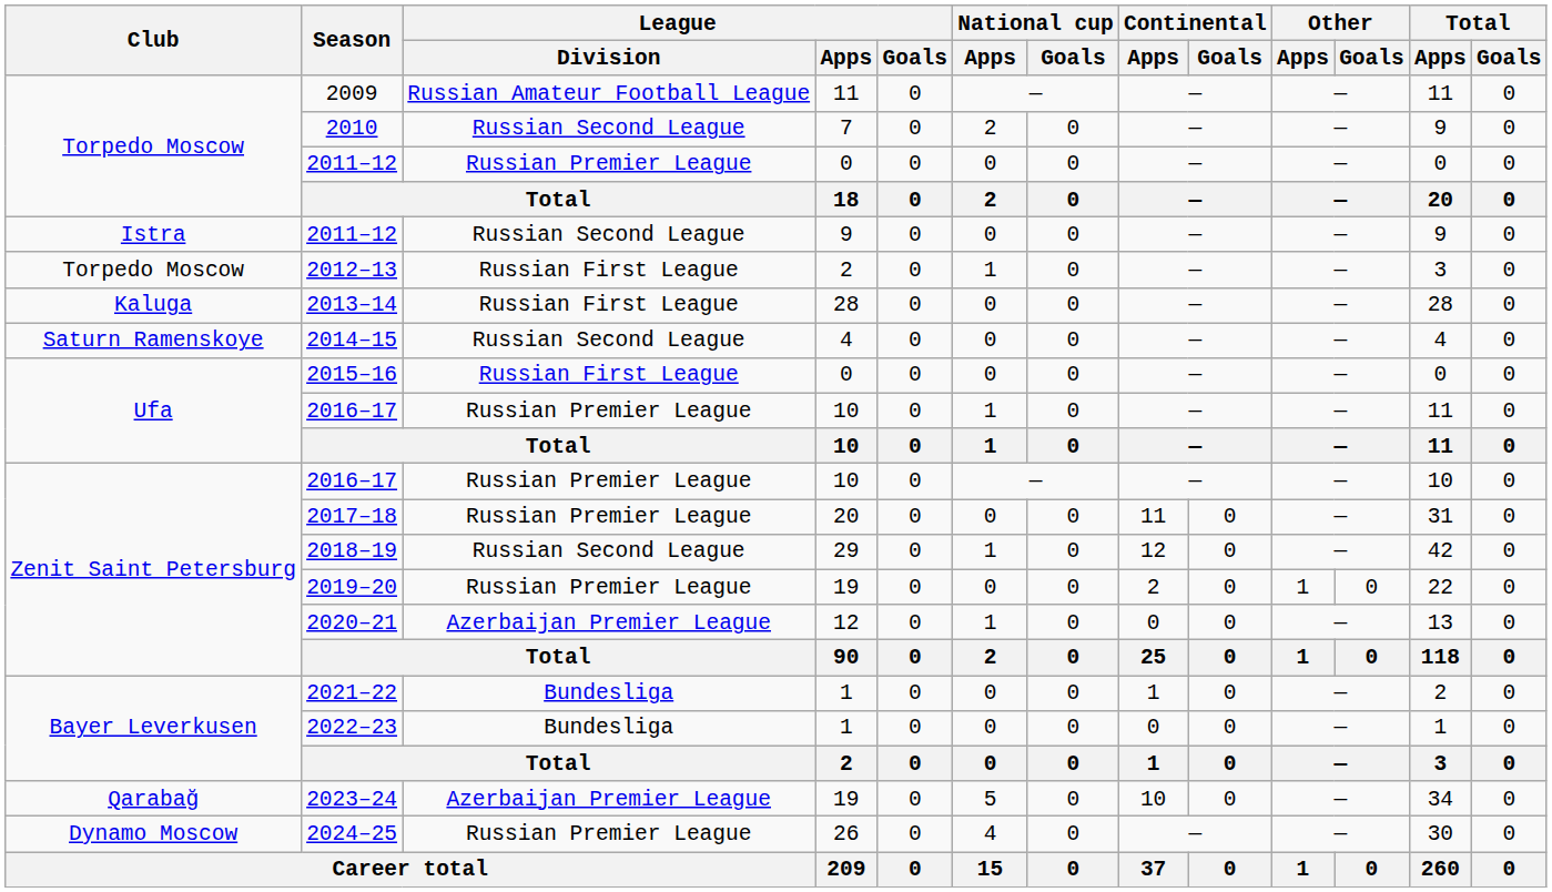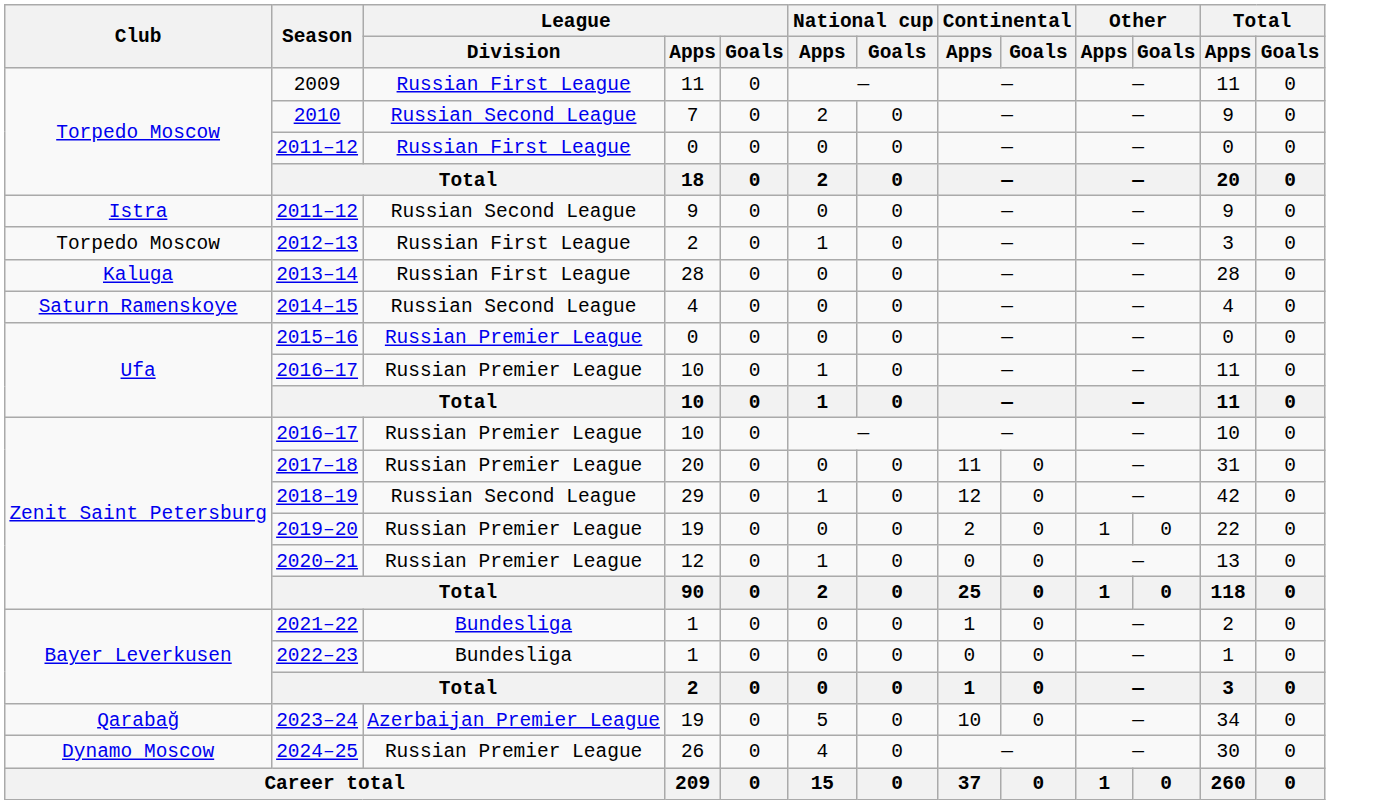2009 | League / Division: Russian Amateur Football League -> Russian First League
Torpedo Moscow / 2011–12 | League / Division: Russian Premier League -> Russian First League
2015–16 | League / Division: Russian First League -> Russian Premier League
2020–21 | League / Division: Azerbaijan Premier League -> Russian Premier League
